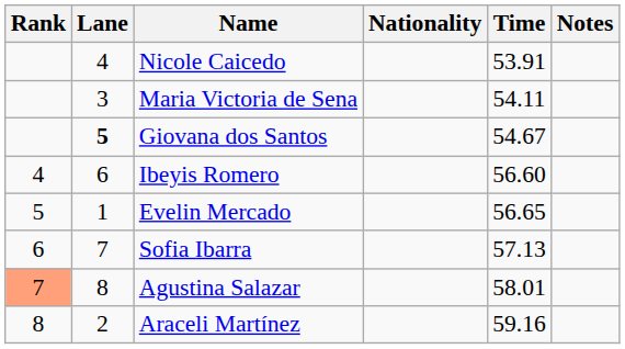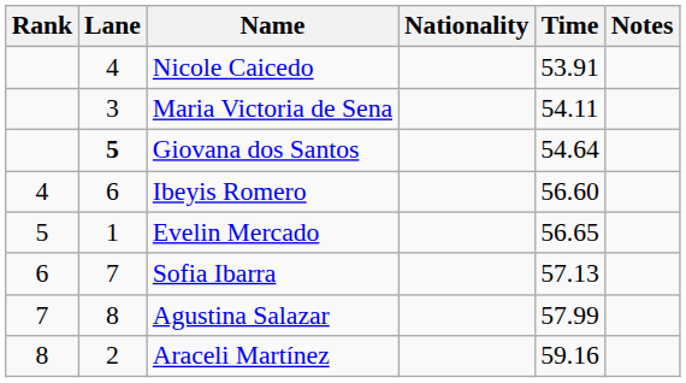Giovana dos Santos | Time: 54.67 -> 54.64
Agustina Salazar | Rank: lightsalmon background -> no background
Agustina Salazar | Time: 58.01 -> 57.99
